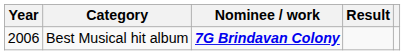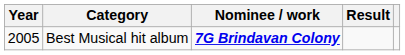Best Musical hit album | Year: 2006 -> 2005
